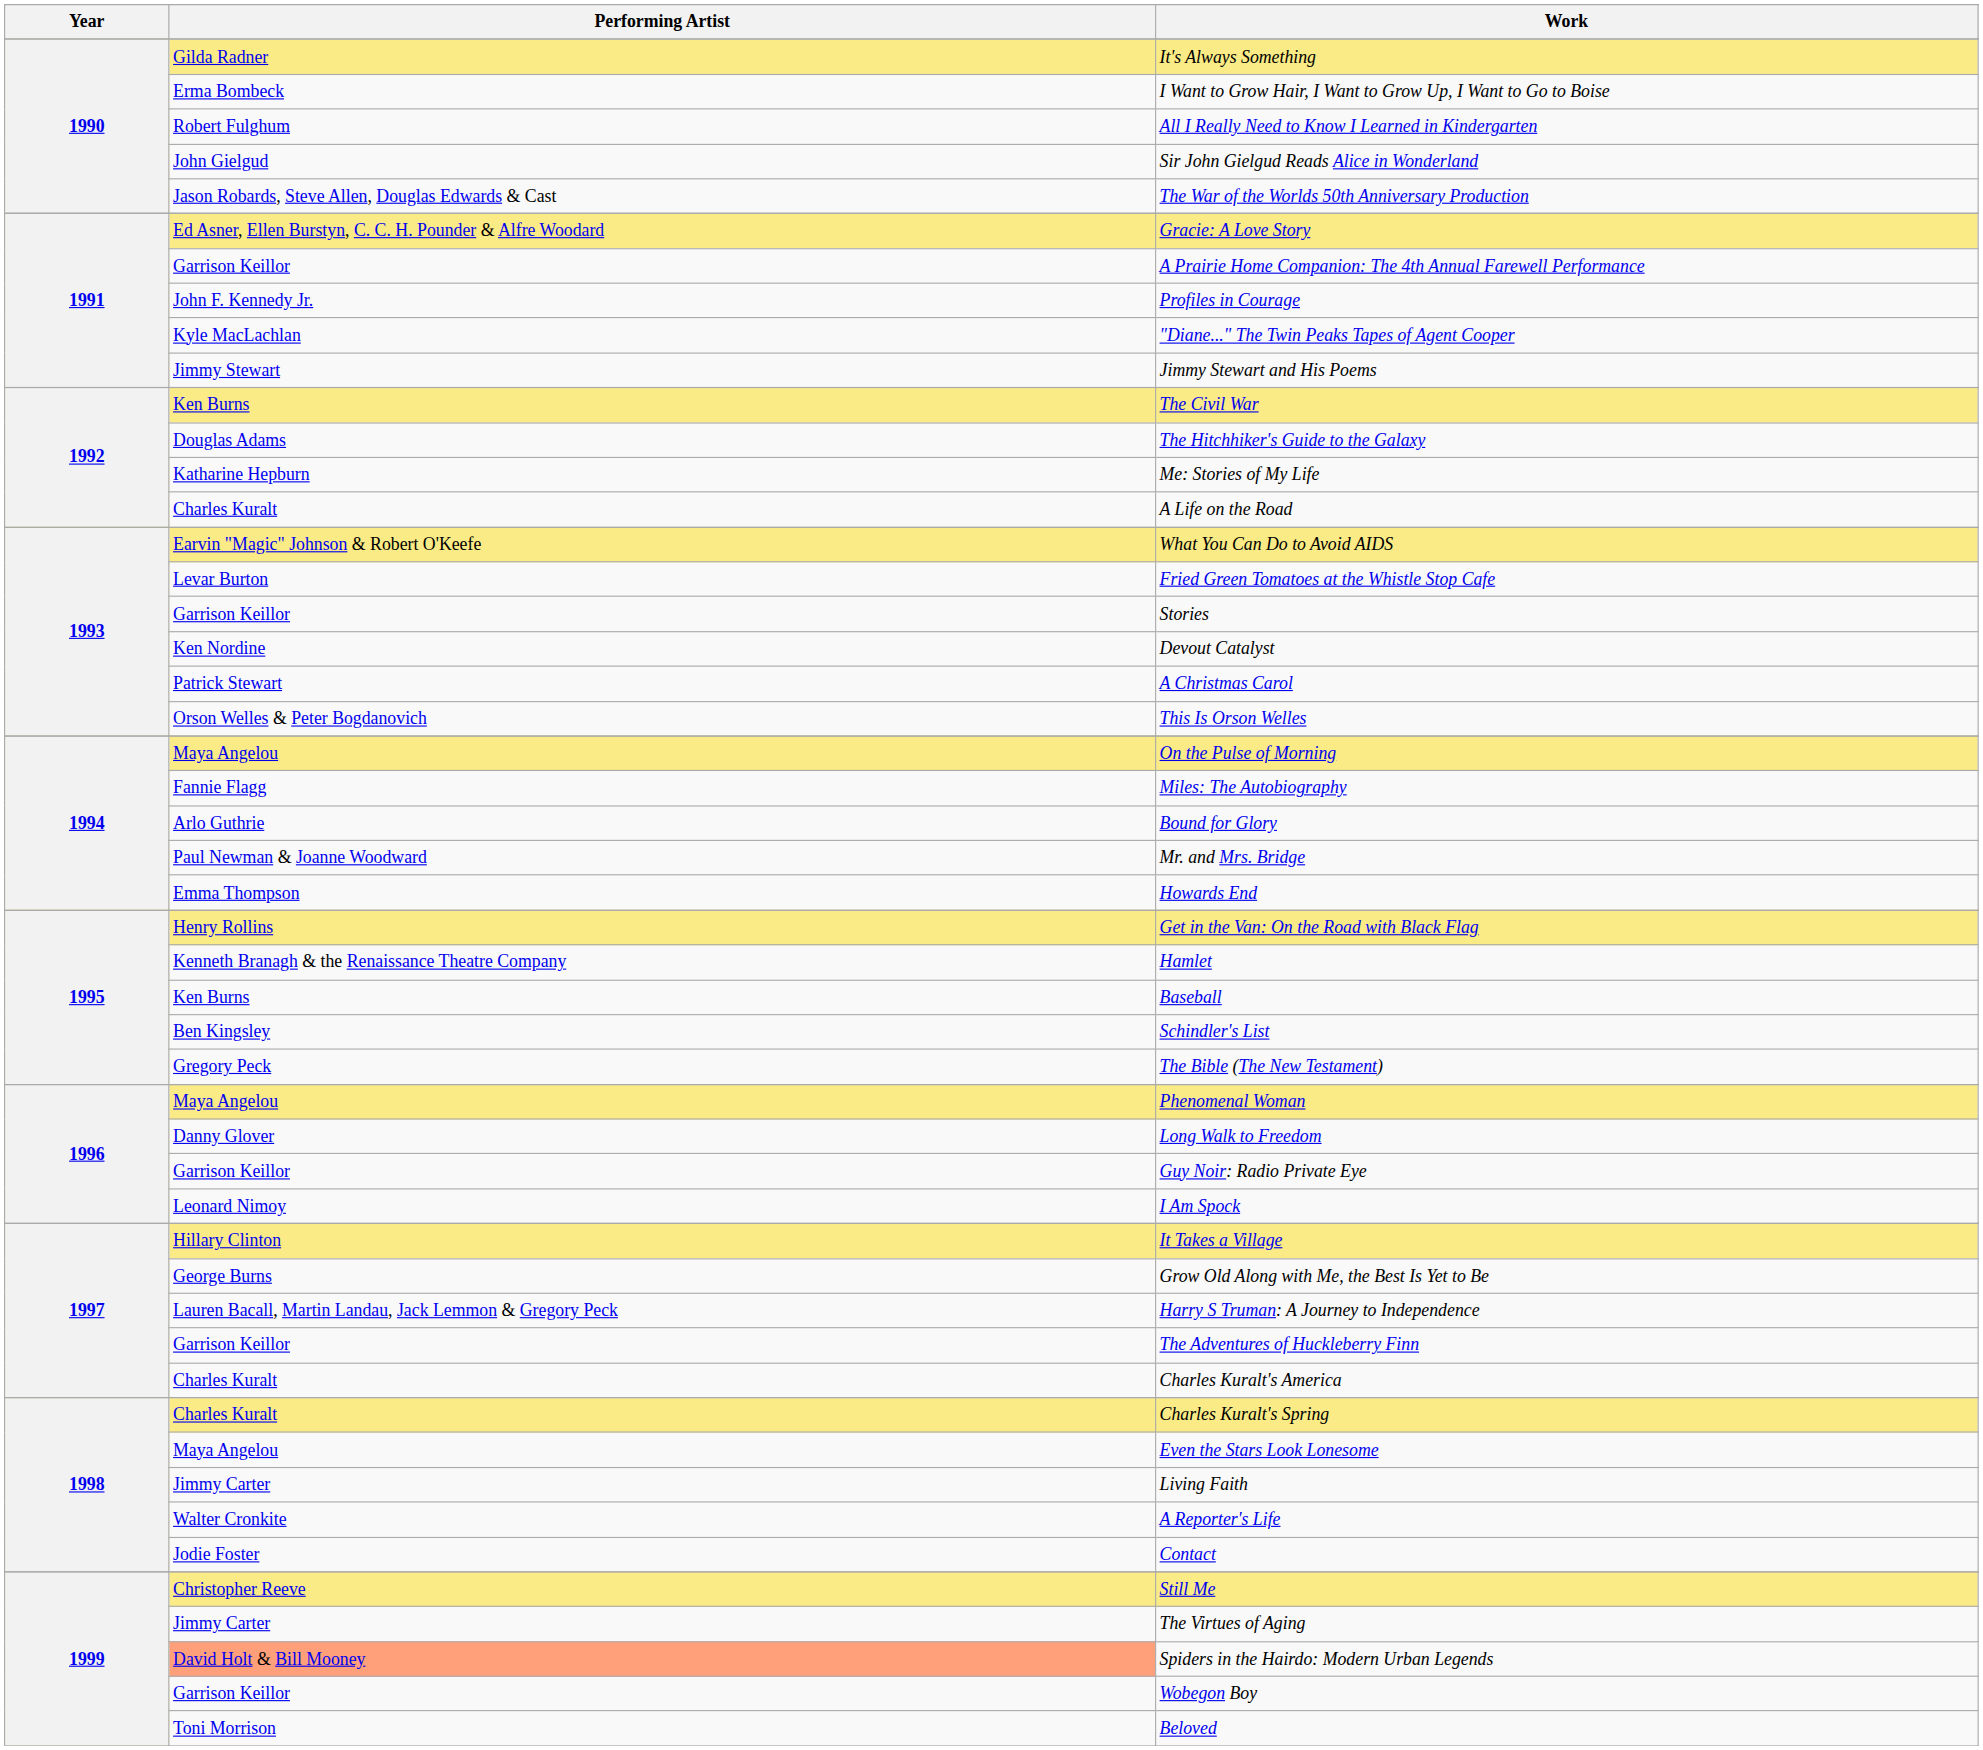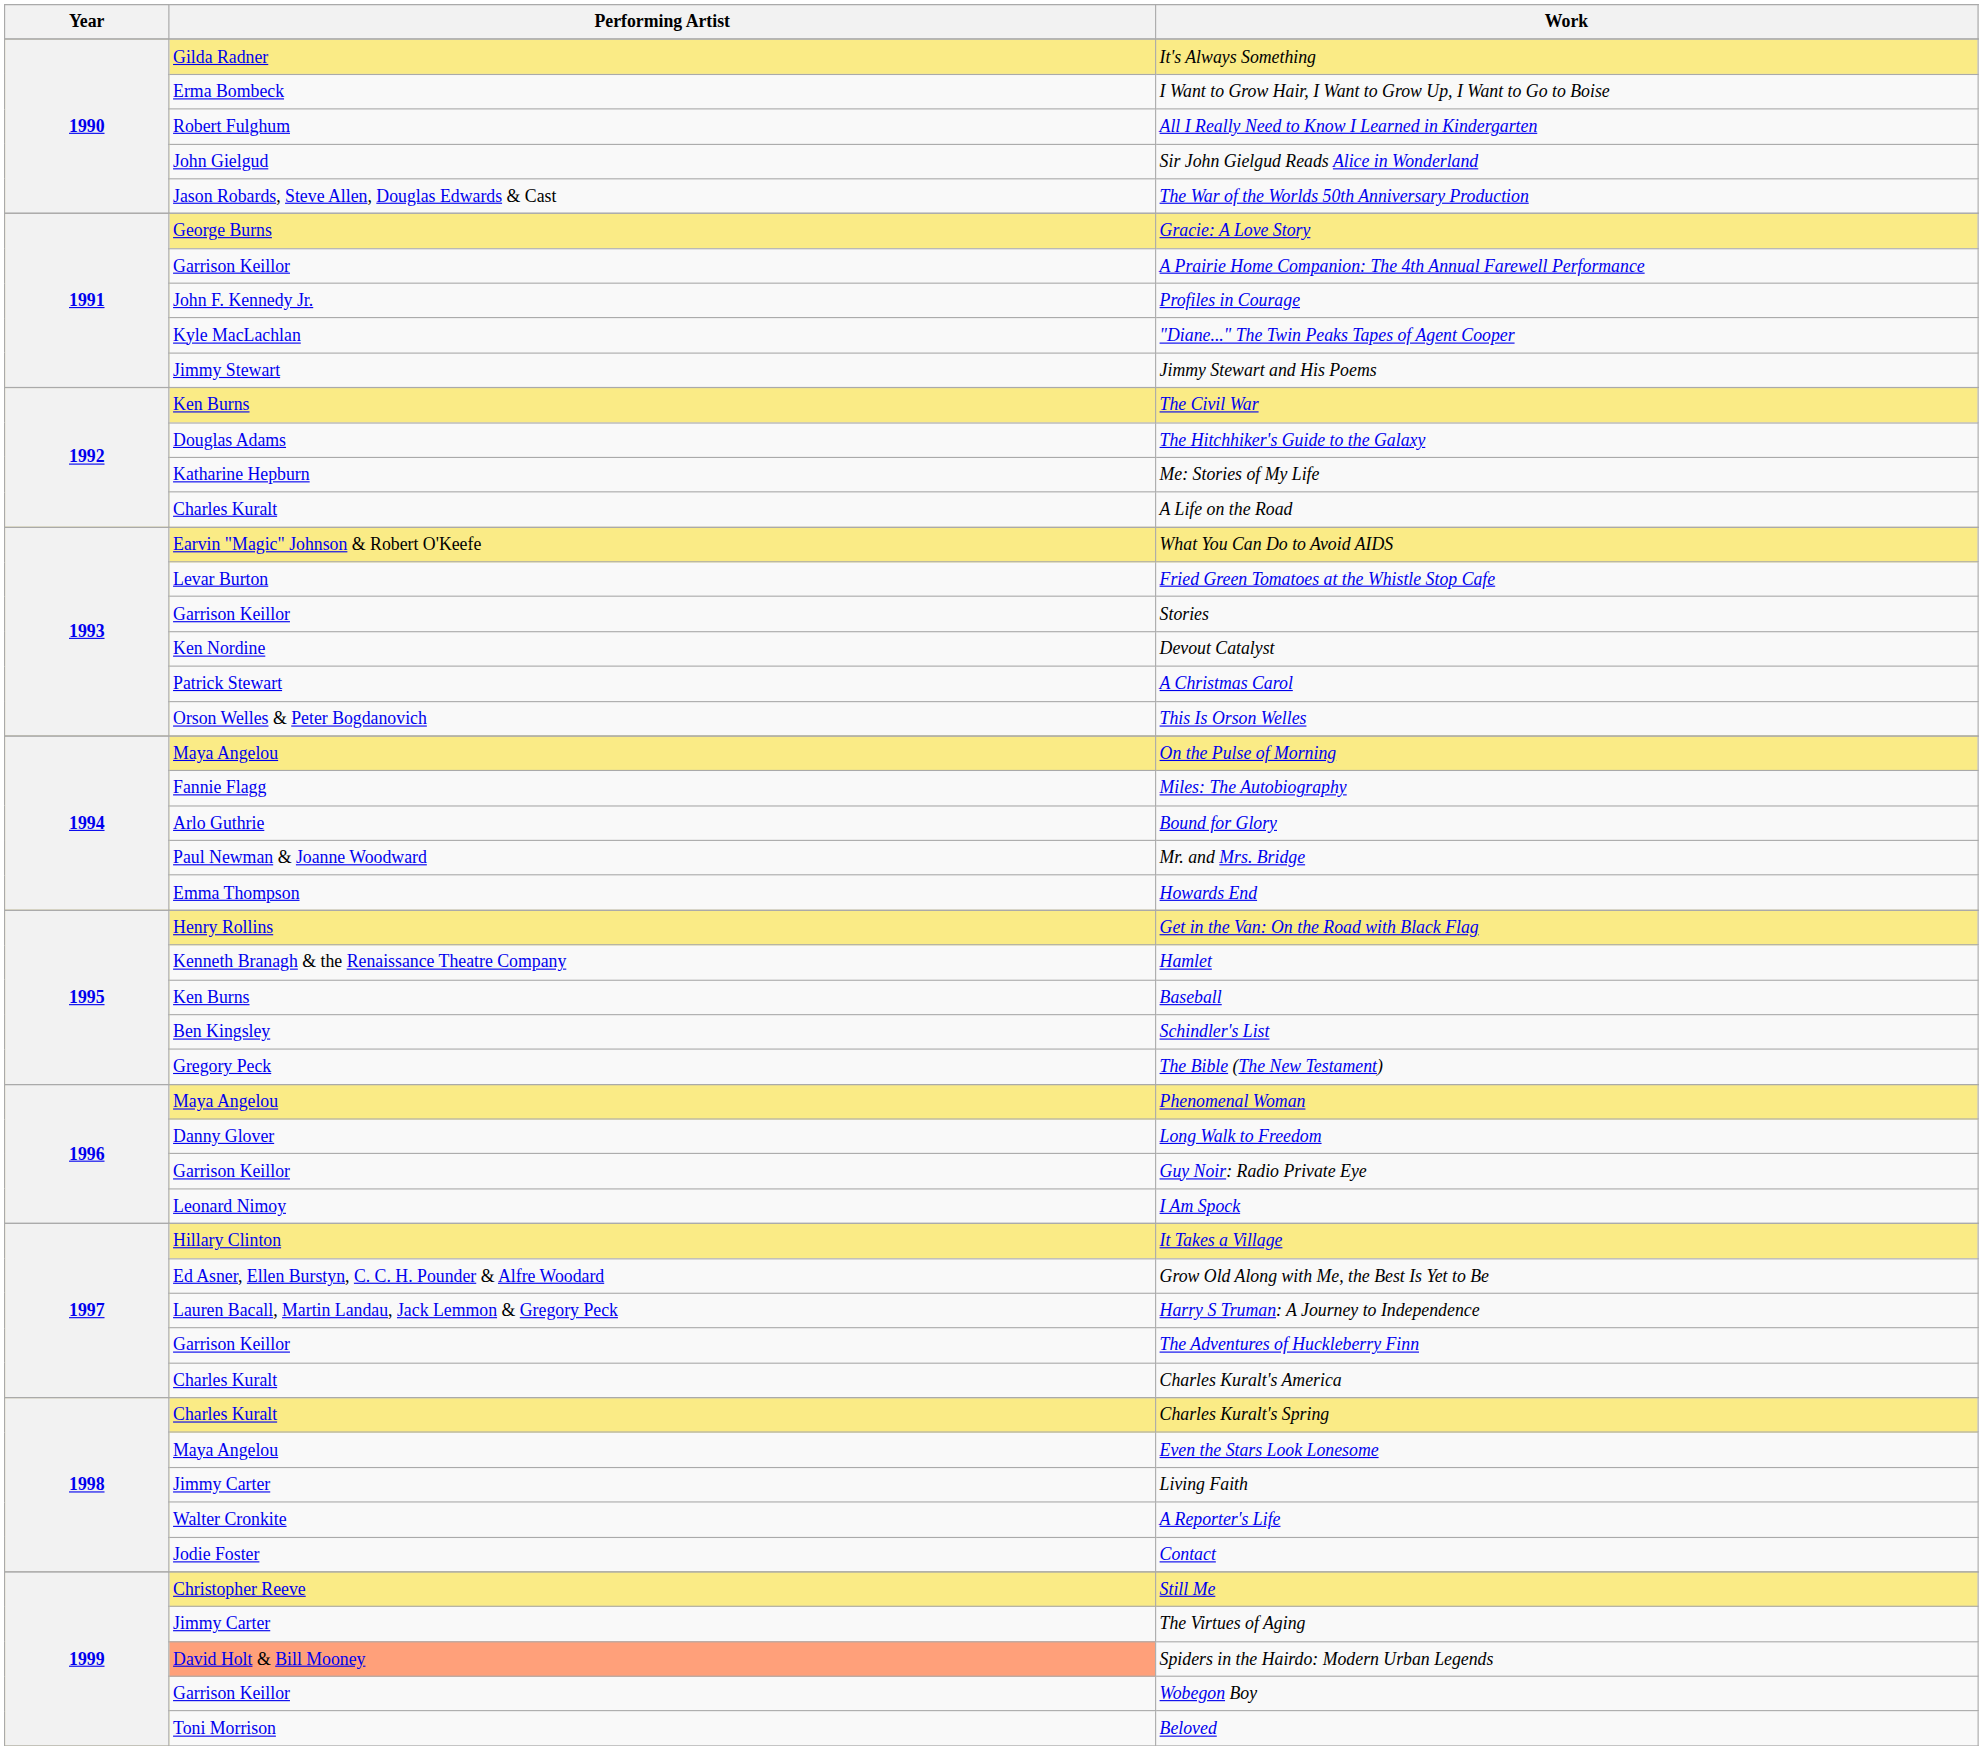Gracie: A Love Story | Performing Artist: Ed Asner, Ellen Burstyn, C. C. H. Pounder & Alfre Woodard -> George Burns
Grow Old Along with Me, the Best Is Yet to Be | Performing Artist: George Burns -> Ed Asner, Ellen Burstyn, C. C. H. Pounder & Alfre Woodard
